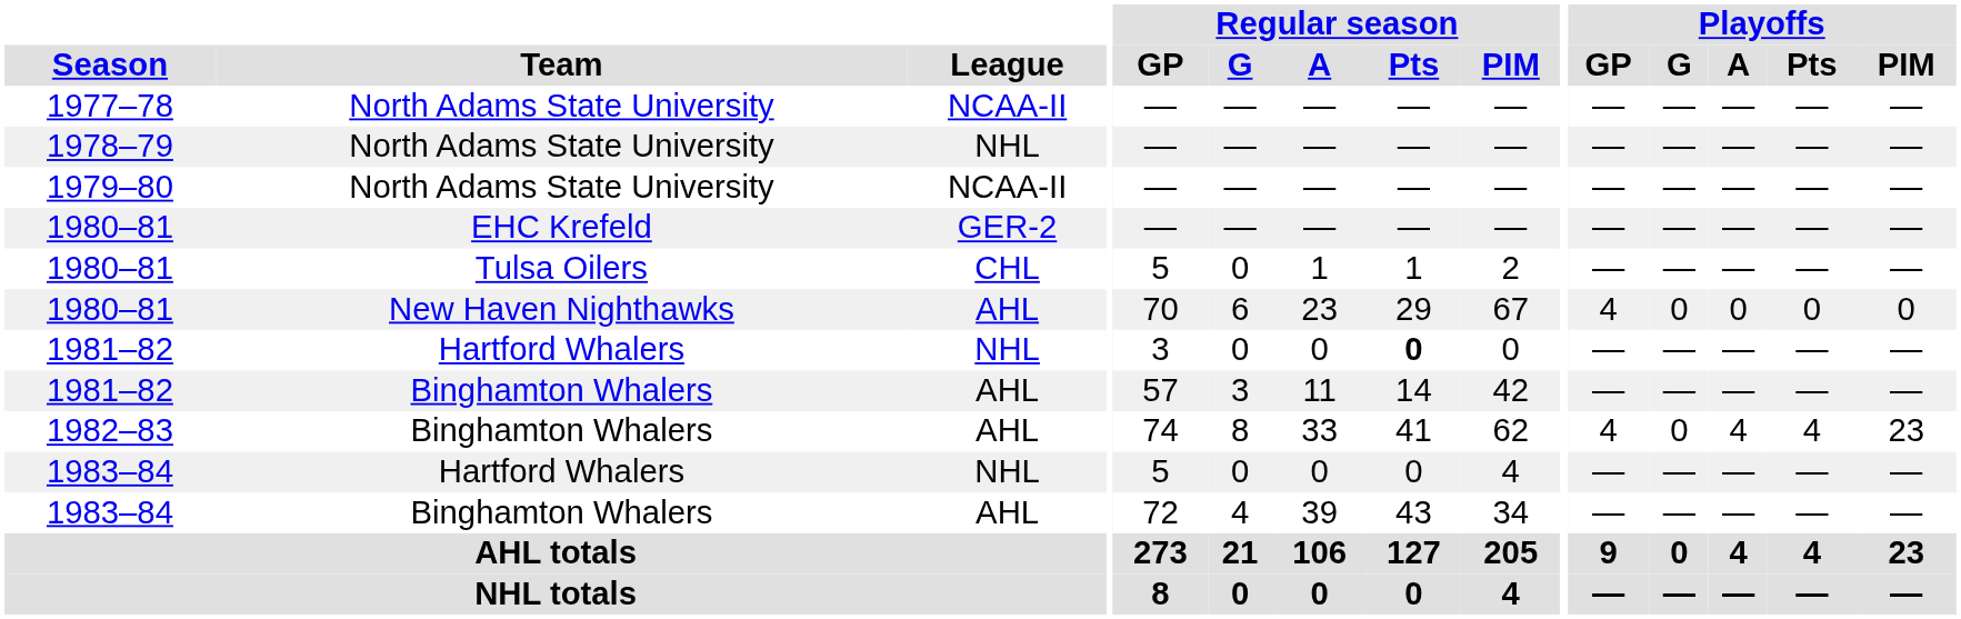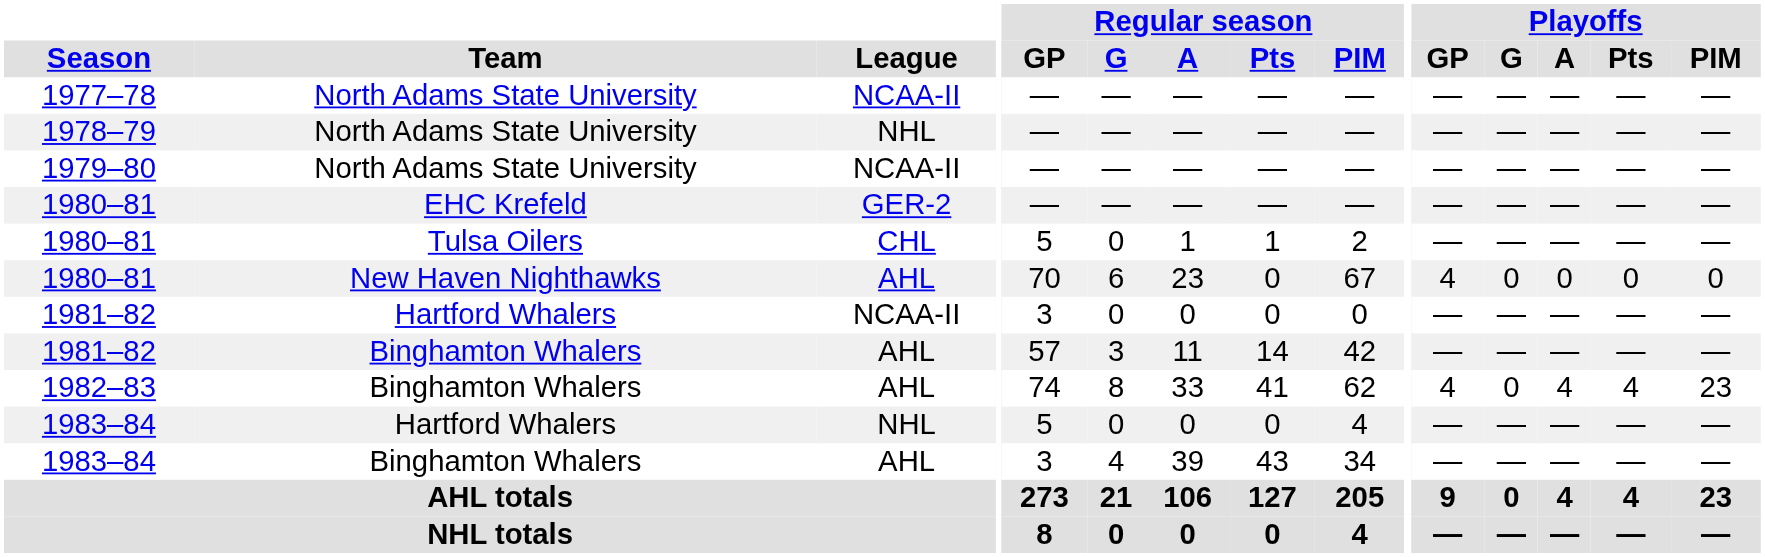1980–81 / New Haven Nighthawks | Regular season / Pts: 29 -> 0
1981–82 / Hartford Whalers | League: NHL -> NCAA-II
1981–82 / Hartford Whalers | Regular season / Pts: bold -> normal
1983–84 / Binghamton Whalers | Regular season / GP: 72 -> 3
